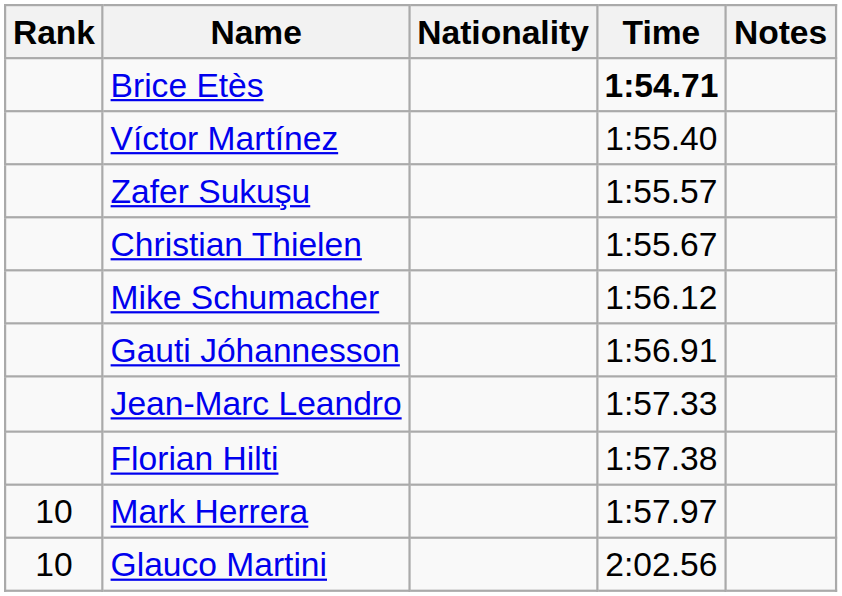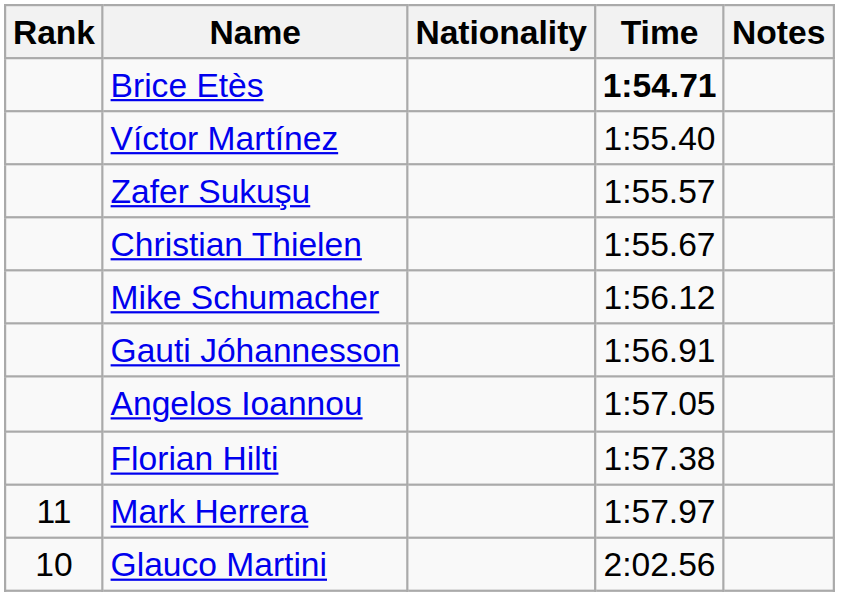+ row: Angelos Ioannou | 1:57.05
- row: Jean-Marc Leandro | 1:57.33
Mark Herrera | Rank: 10 -> 11
